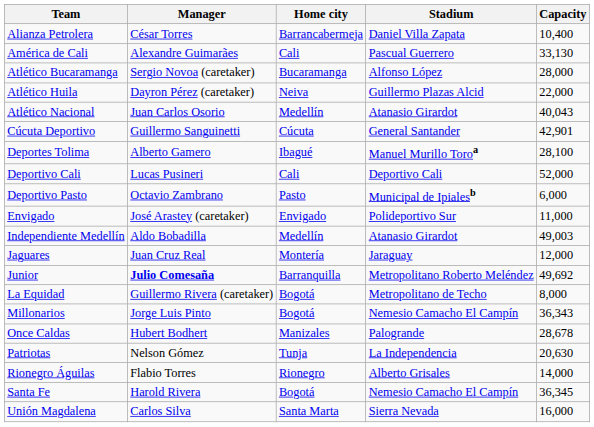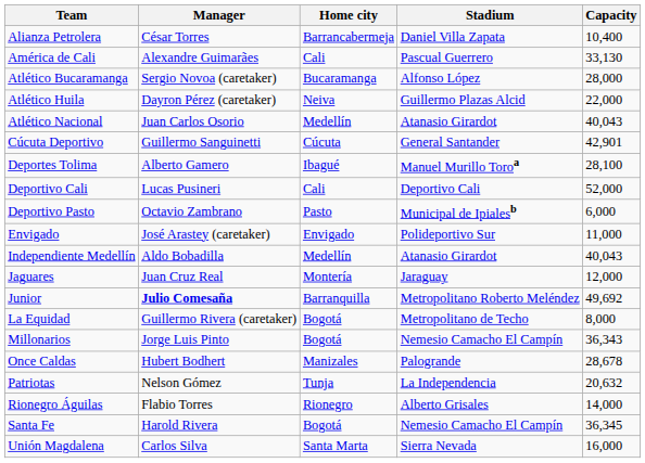Independiente Medellín | Capacity: 49,003 -> 40,043
Patriotas | Capacity: 20,630 -> 20,632
